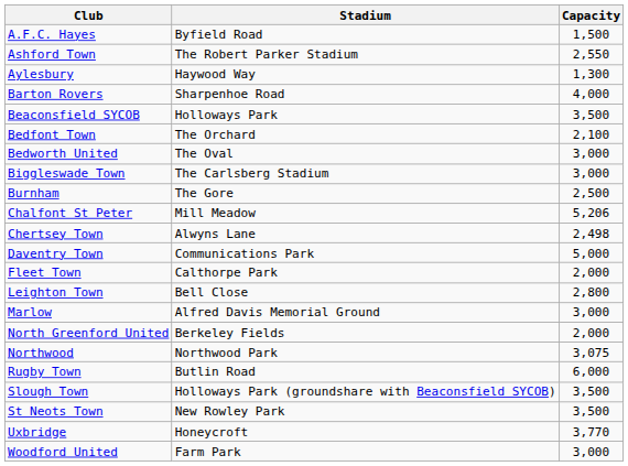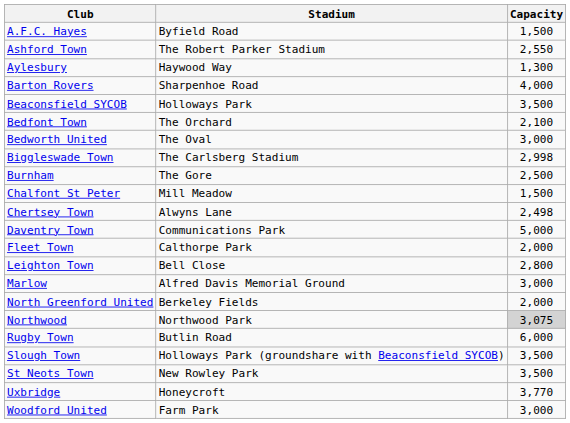Biggleswade Town | Capacity: 3,000 -> 2,998
Chalfont St Peter | Capacity: 5,206 -> 1,500
Northwood | Capacity: no background -> lightgrey background
